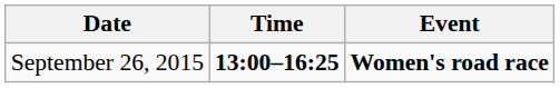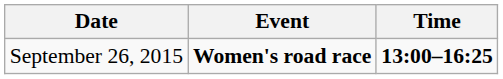columns swapped: Time <-> Event
